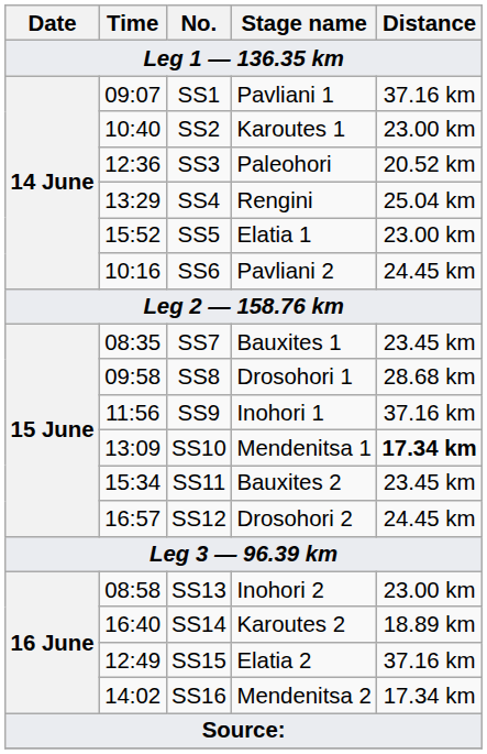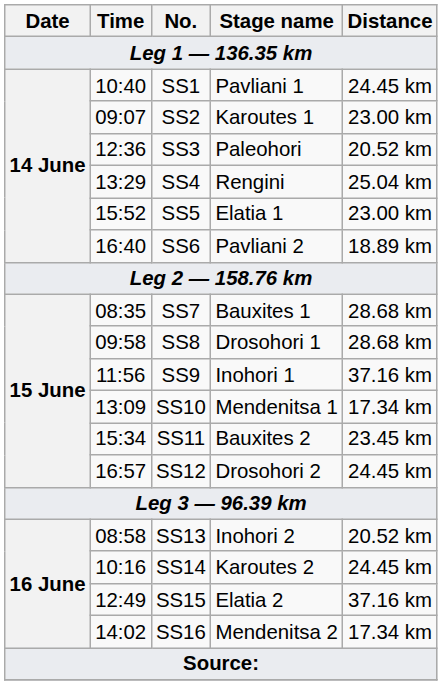SS1 | Time: 09:07 -> 10:40
SS1 | Distance: 37.16 km -> 24.45 km
SS2 | Time: 10:40 -> 09:07
SS6 | Time: 10:16 -> 16:40
SS6 | Distance: 24.45 km -> 18.89 km
SS7 | Distance: 23.45 km -> 28.68 km
SS10 | Distance: bold -> normal
SS13 | Distance: 23.00 km -> 20.52 km
SS14 | Time: 16:40 -> 10:16
SS14 | Distance: 18.89 km -> 24.45 km
